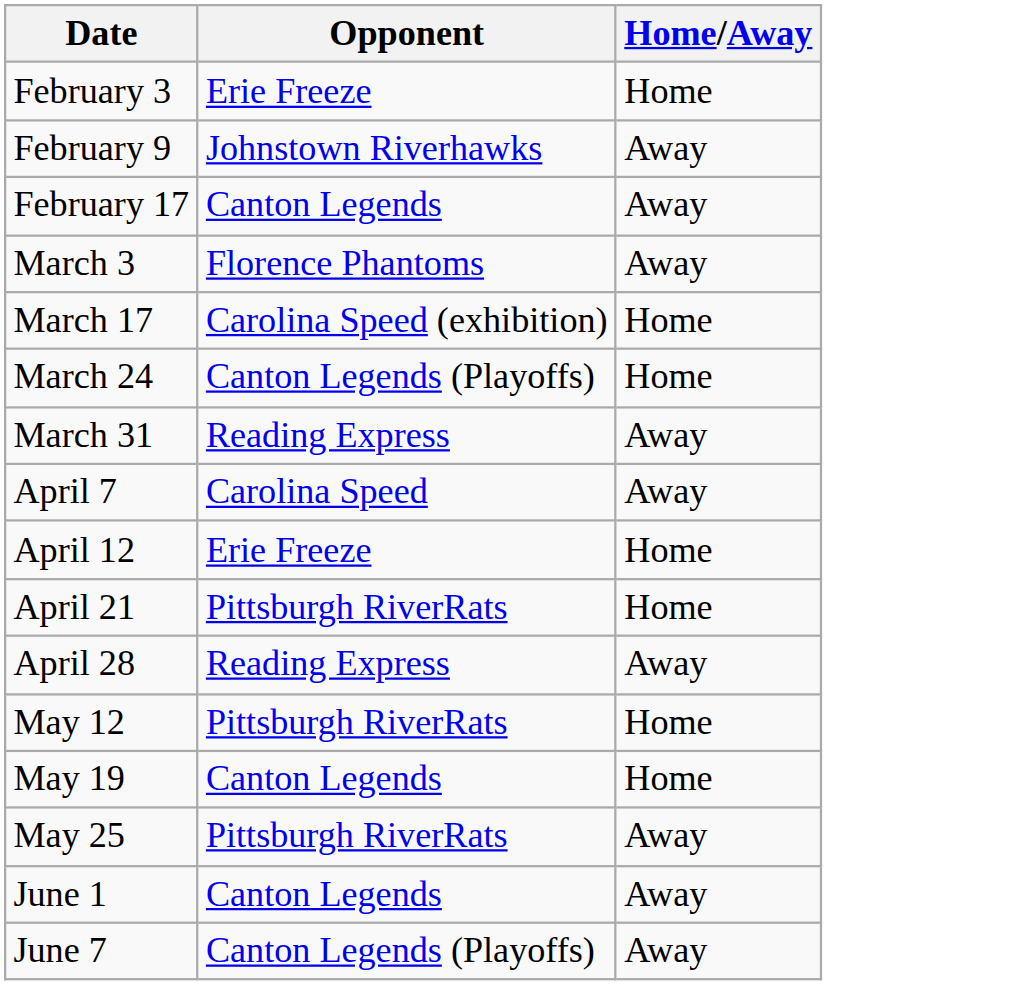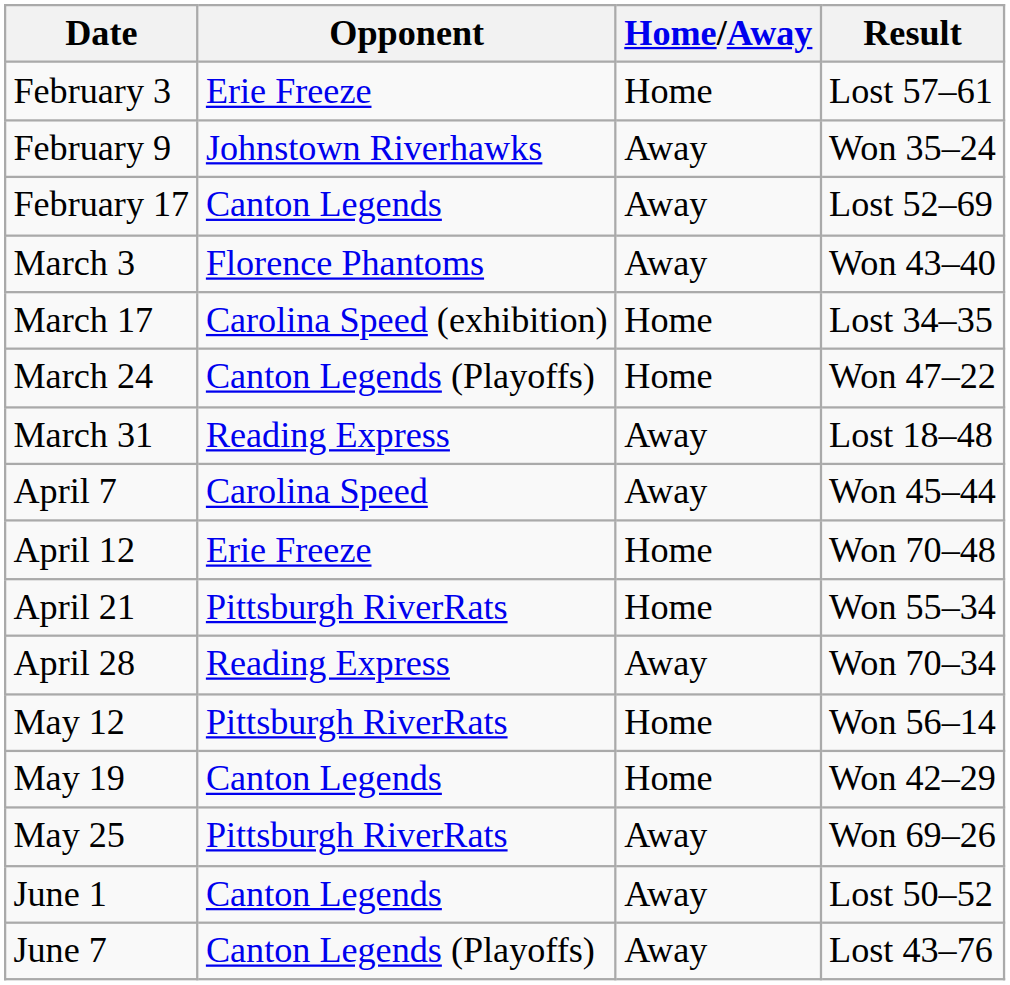+ column: Result | Lost 57–61 | Won 35–24 | Lost 52–69 | Won 43–40 | Lost 34–35 | Won 47–22 | Lost 18–48 | Won 45–44 | Won 70–48 | Won 55–34 | Won 70–34 | Won 56–14 | Won 42–29 | Won 69–26 | Lost 50–52 | Lost 43–76
